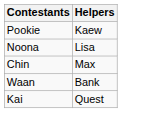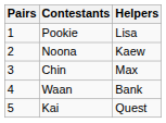+ column: Pairs | 1 | 2 | 3 | 4 | 5
Pookie | Helpers: Kaew -> Lisa
Noona | Helpers: Lisa -> Kaew
